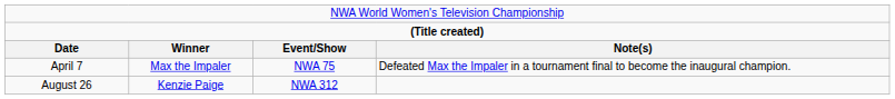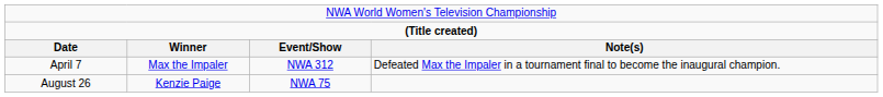April 7 | column 3: NWA 75 -> NWA 312
August 26 | column 3: NWA 312 -> NWA 75
